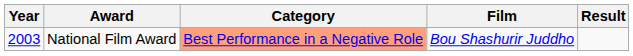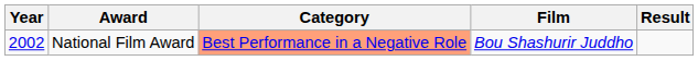National Film Award | Year: 2003 -> 2002
